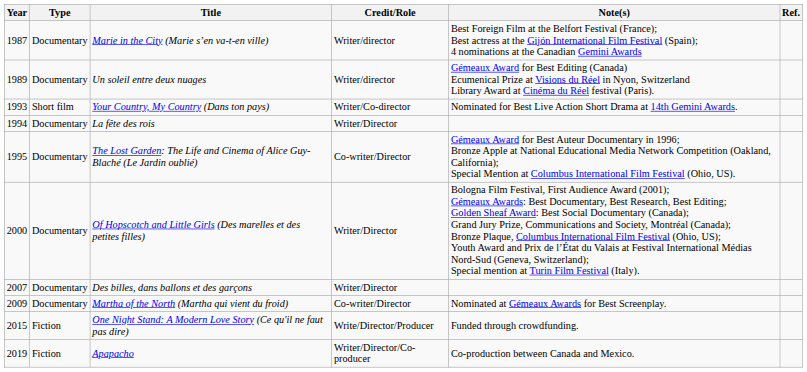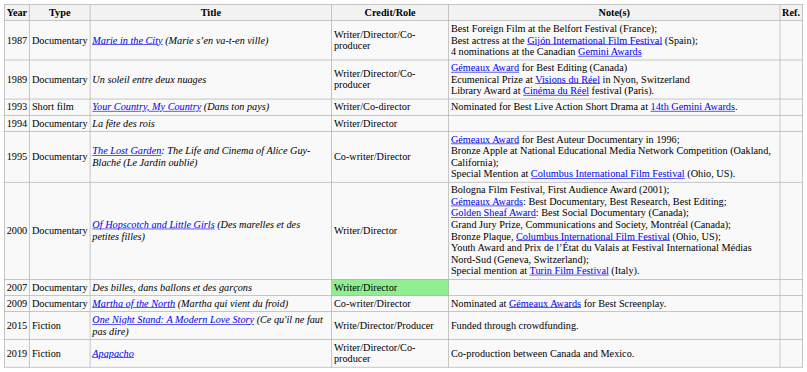Marie in the City (Marie s’en va-t-en ville) | Credit/Role: Writer/director -> Writer/Director/Co-producer
Un soleil entre deux nuages | Credit/Role: Writer/director -> Writer/Director/Co-producer
Des billes, dans ballons et des garçons | Credit/Role: no background -> lightgreen background
